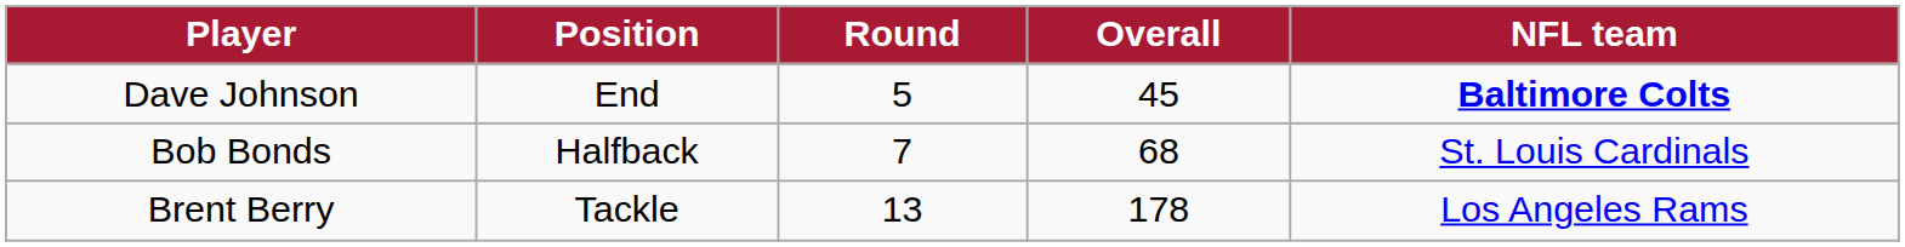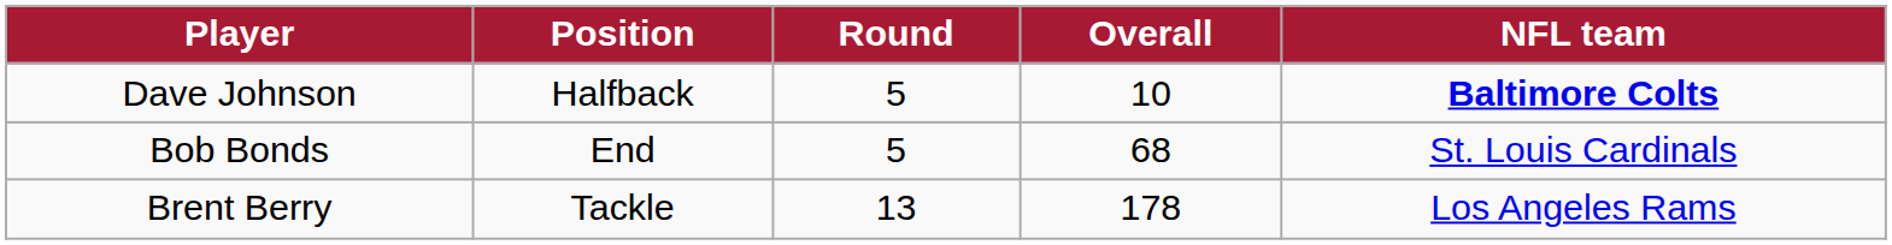Dave Johnson | Position: End -> Halfback
Dave Johnson | Overall: 45 -> 10
Bob Bonds | Position: Halfback -> End
Bob Bonds | Round: 7 -> 5
